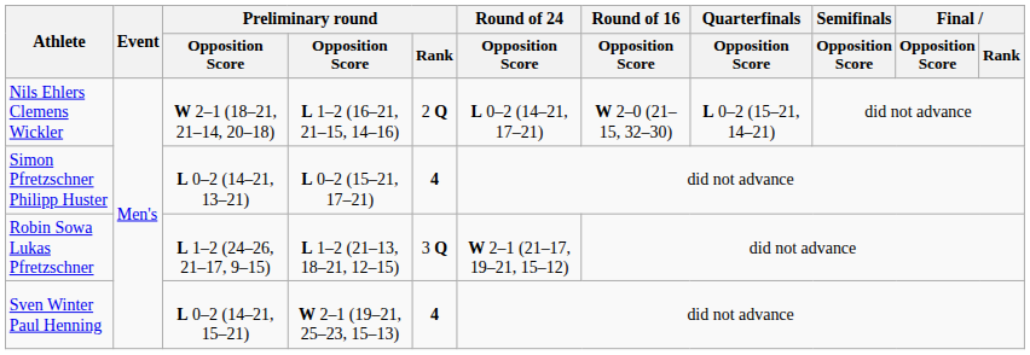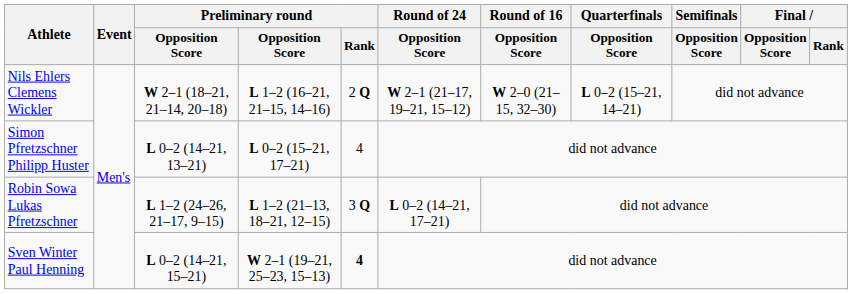Nils Ehlers Clemens Wickler | Round of 24 / Opposition Score: L 0–2 (14–21, 17–21) -> W 2–1 (21–17, 19–21, 15–12)
Simon Pfretzschner Philipp Huster | Preliminary round / Rank: bold -> normal
Robin Sowa Lukas Pfretzschner | Round of 24 / Opposition Score: W 2–1 (21–17, 19–21, 15–12) -> L 0–2 (14–21, 17–21)
